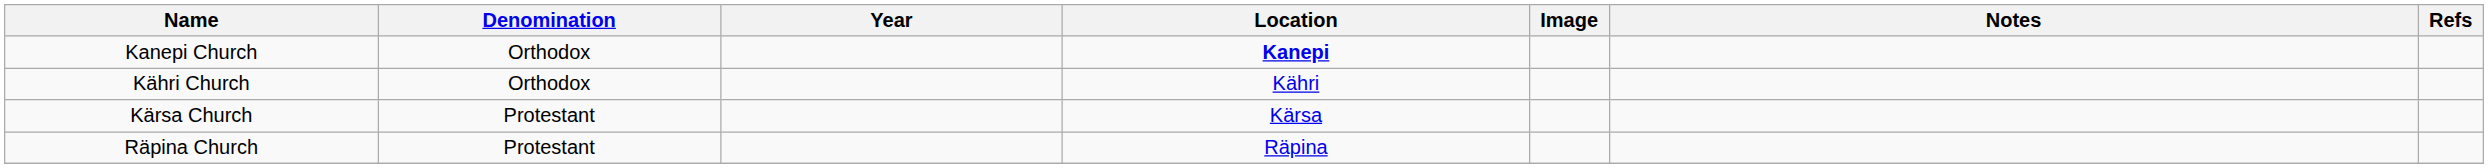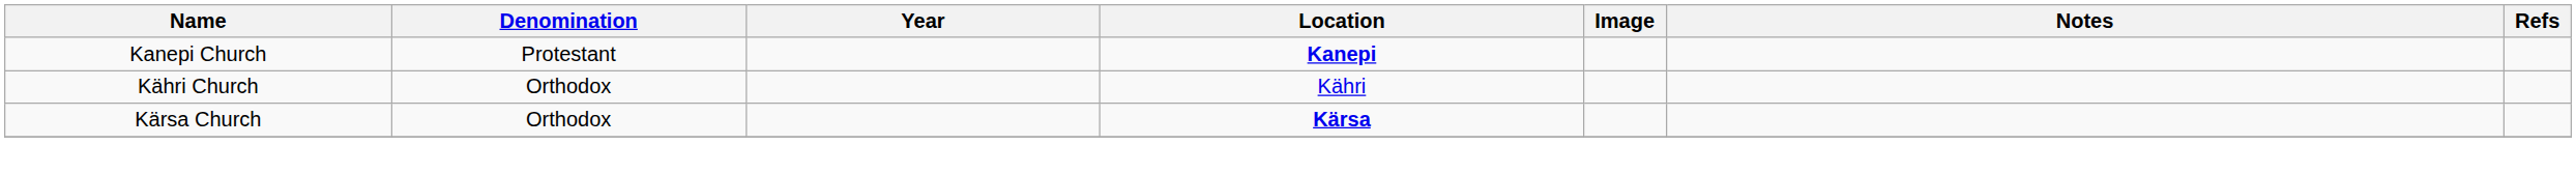Kanepi Church | Denomination: Orthodox -> Protestant
Kärsa Church | Denomination: Protestant -> Orthodox
Kärsa Church | Location: normal -> bold
- row: Räpina Church | Protestant | Räpina
